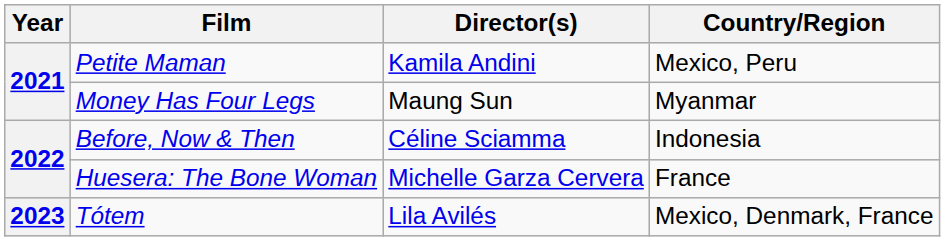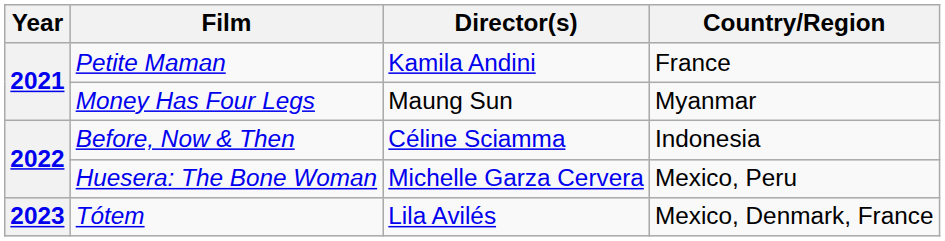Petite Maman | Country/Region: Mexico, Peru -> France
Huesera: The Bone Woman | Country/Region: France -> Mexico, Peru
